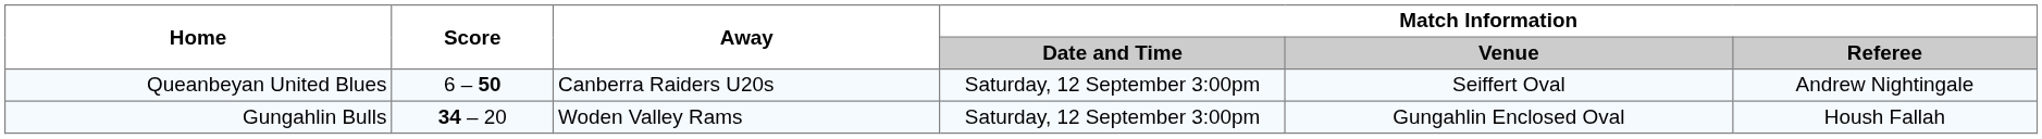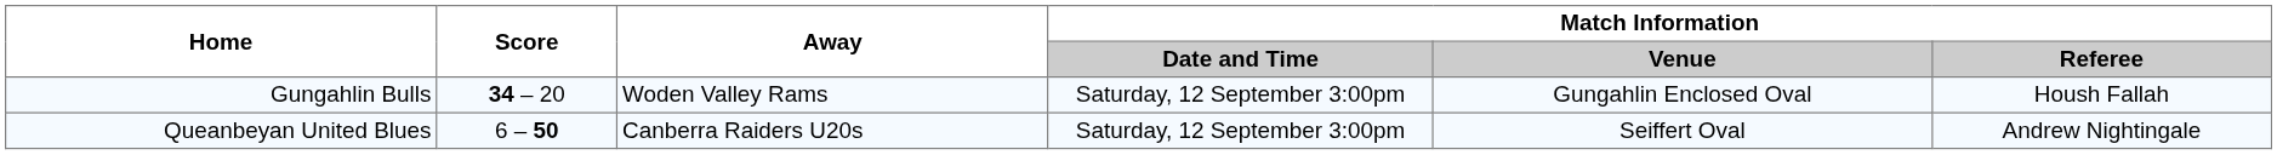rows swapped: Gungahlin Bulls <-> Queanbeyan United Blues
